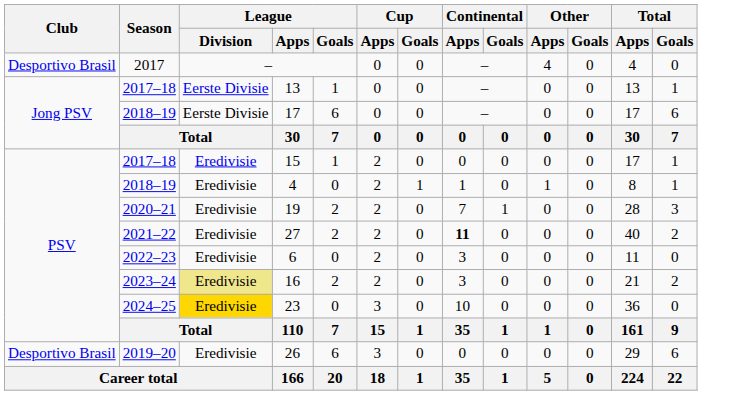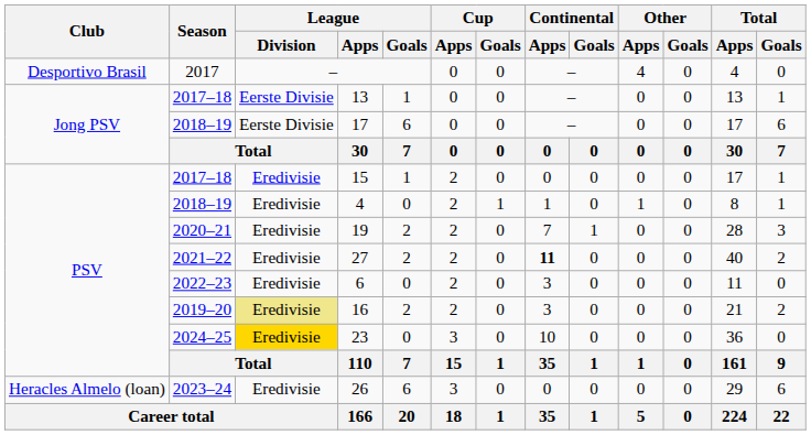16 | Season: 2023–24 -> 2019–20
26 | Club: Desportivo Brasil -> Heracles Almelo (loan)
26 | Season: 2019–20 -> 2023–24
